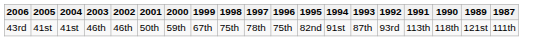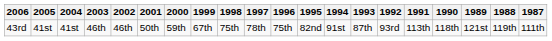+ column: 1988 | 119th
